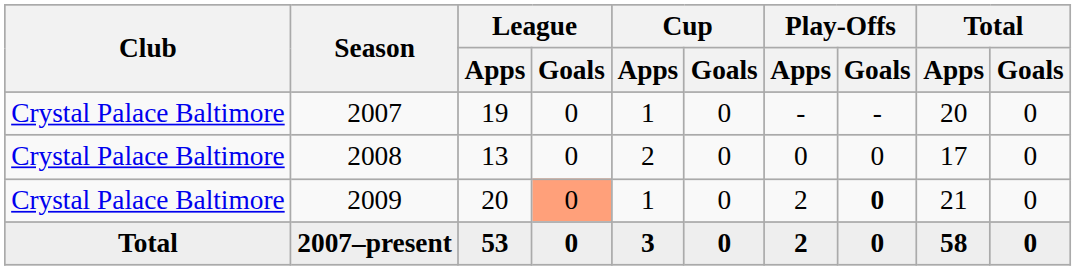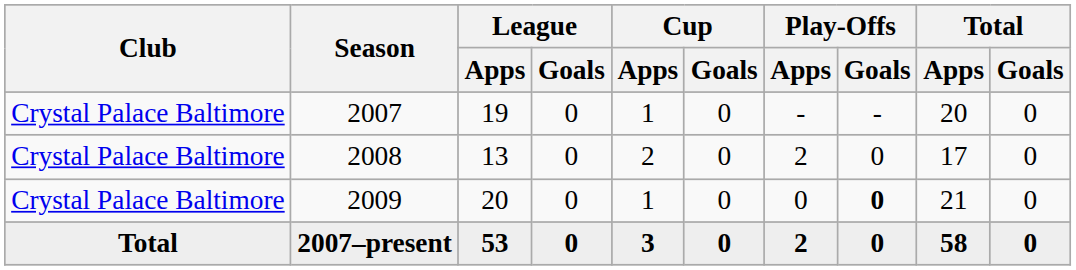2008 | Play-Offs / Apps: 0 -> 2
2009 | League / Goals: lightsalmon background -> no background
2009 | Play-Offs / Apps: 2 -> 0
